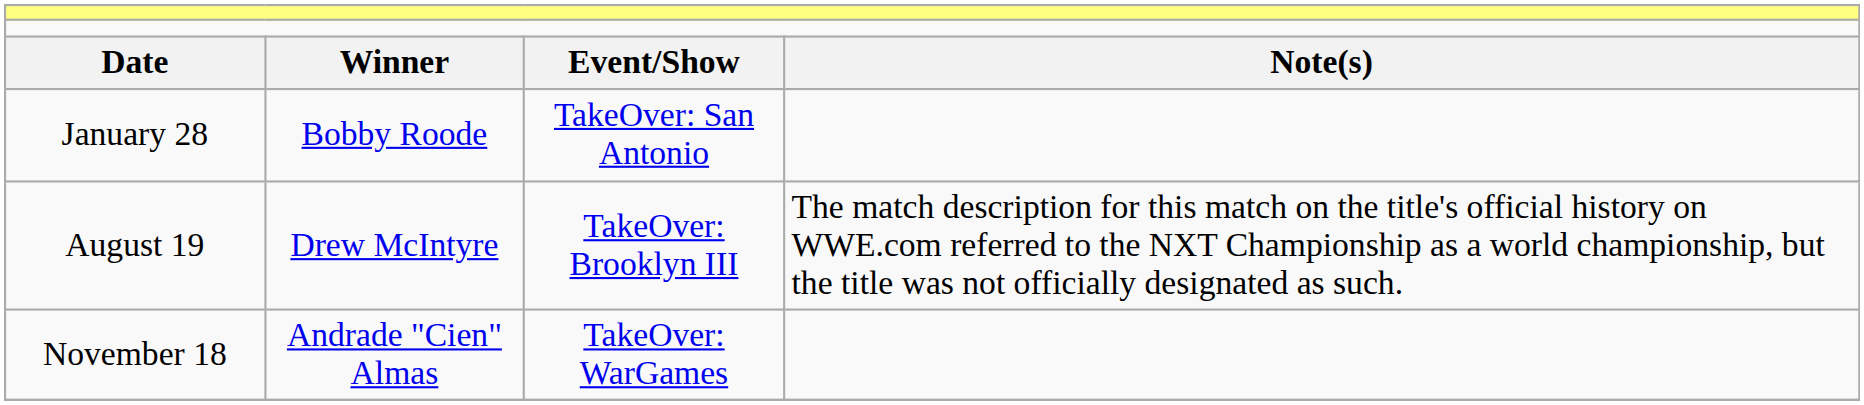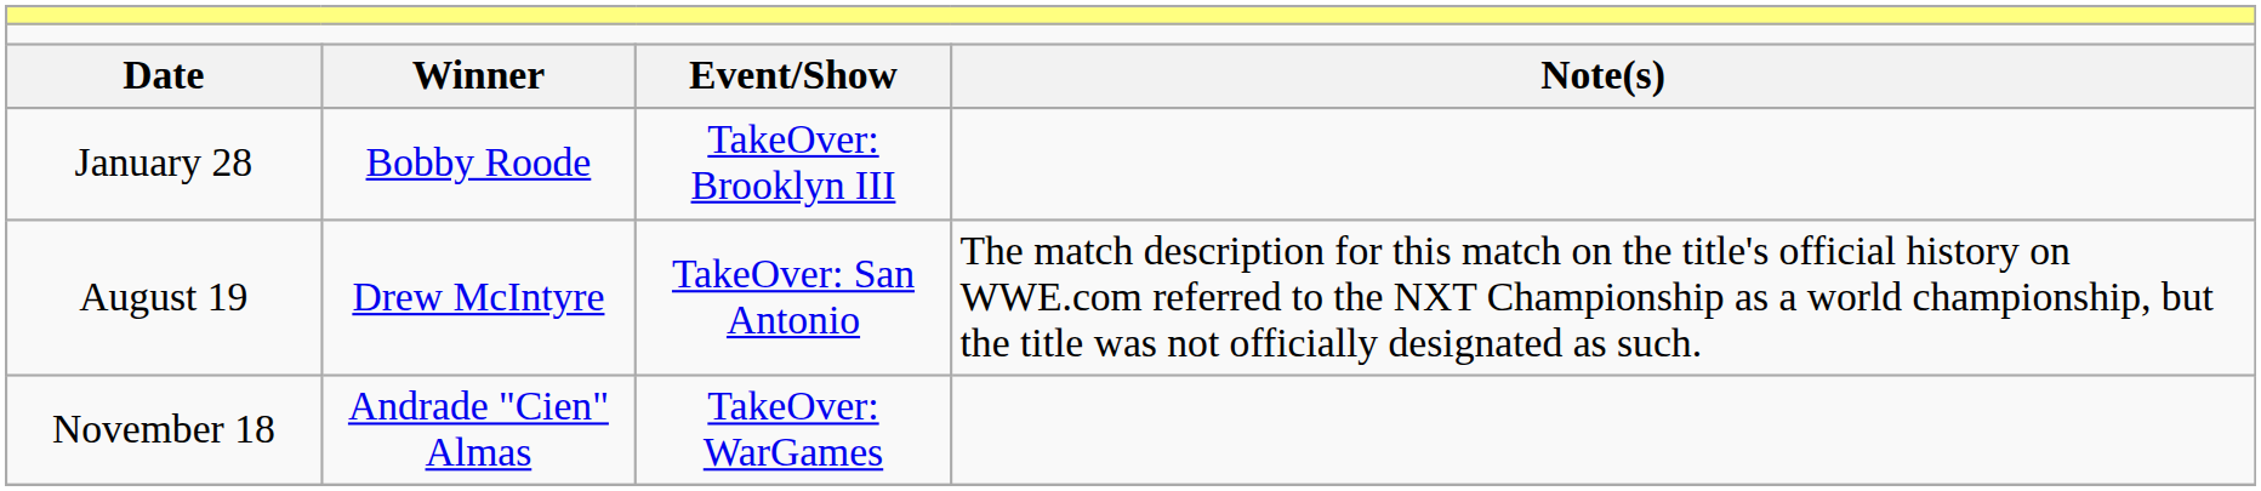January 28 | column 3: TakeOver: San Antonio -> TakeOver: Brooklyn III
August 19 | column 3: TakeOver: Brooklyn III -> TakeOver: San Antonio
